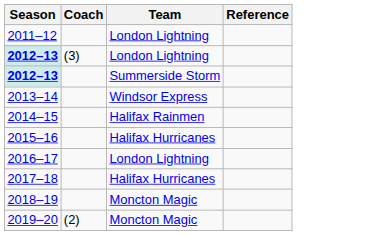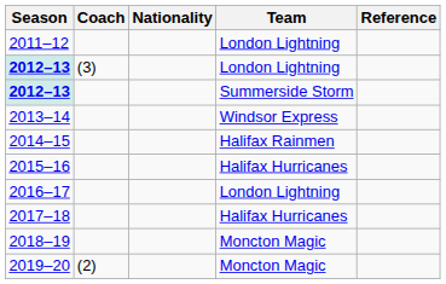+ column: Nationality
